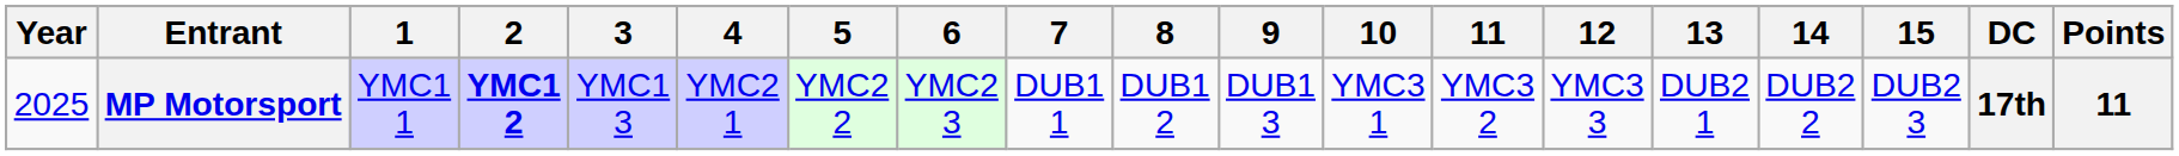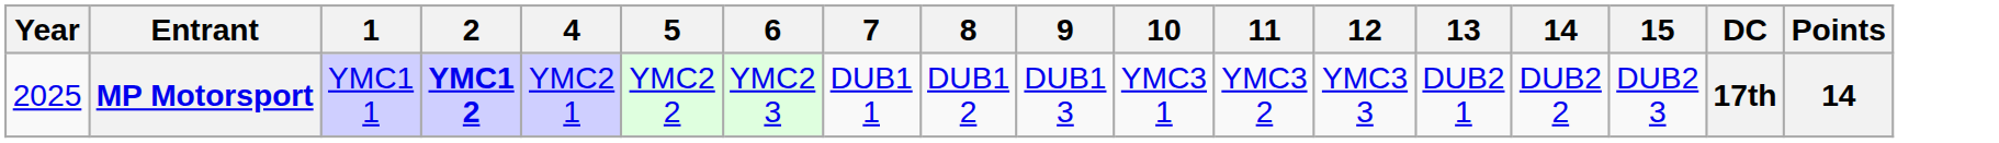- column: 3 | YMC1 3
MP Motorsport | Points: 11 -> 14
